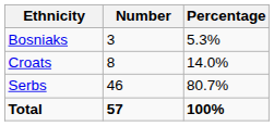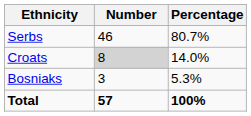rows swapped: Serbs <-> Bosniaks
Croats | Number: no background -> lightgrey background
